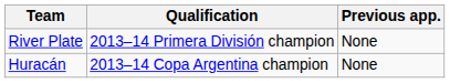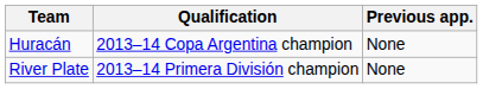rows swapped: River Plate <-> Huracán
